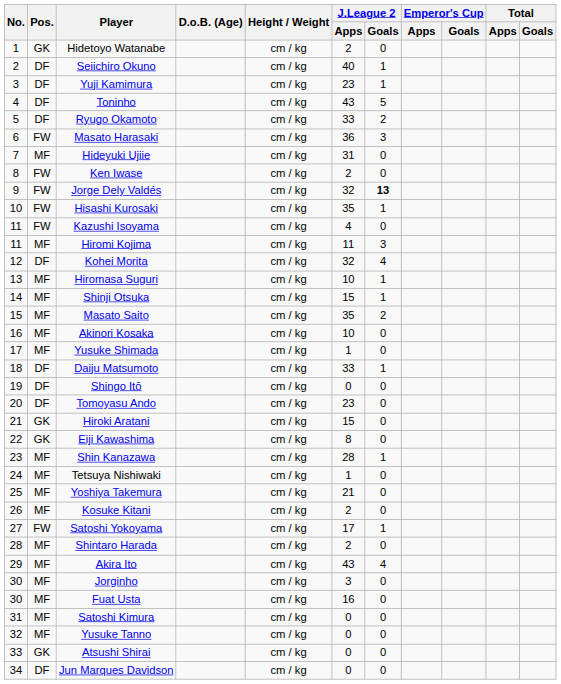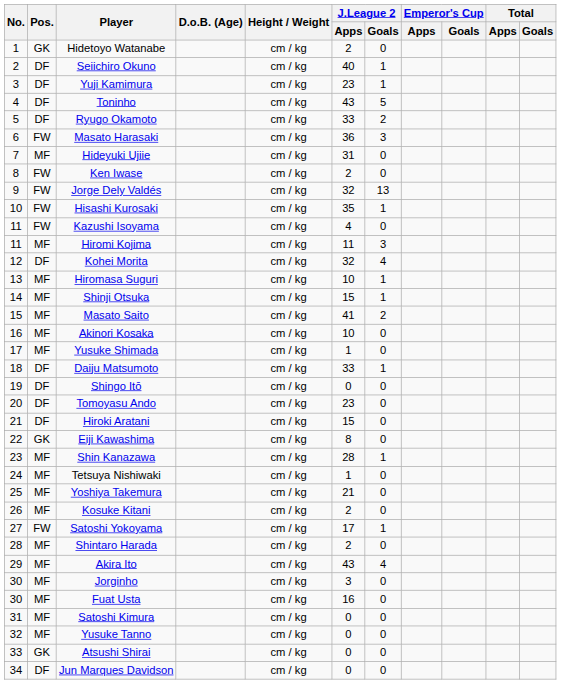Jorge Dely Valdés | J.League 2 / Goals: bold -> normal
Masato Saito | J.League 2 / Apps: 35 -> 41
Hiroki Aratani | Pos.: GK -> DF
